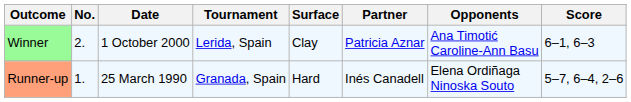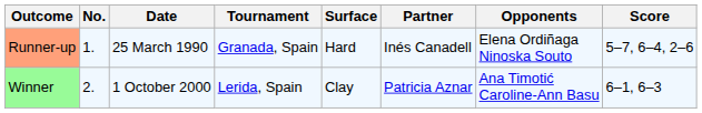rows swapped: Runner-up <-> Winner
